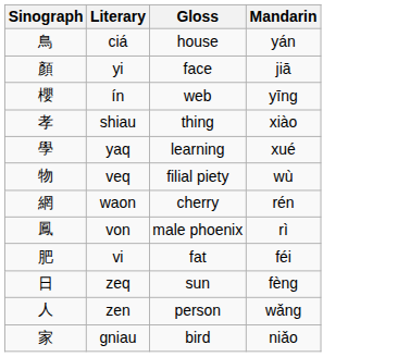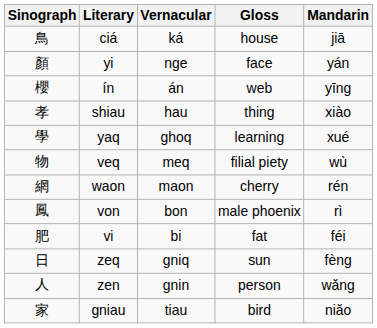+ column: Vernacular | ká | nge | án | hau | ghoq | meq | maon | bon | bi | gniq | gnin | tiau
ciá | Mandarin: yán -> jiā
yi | Mandarin: jiā -> yán
